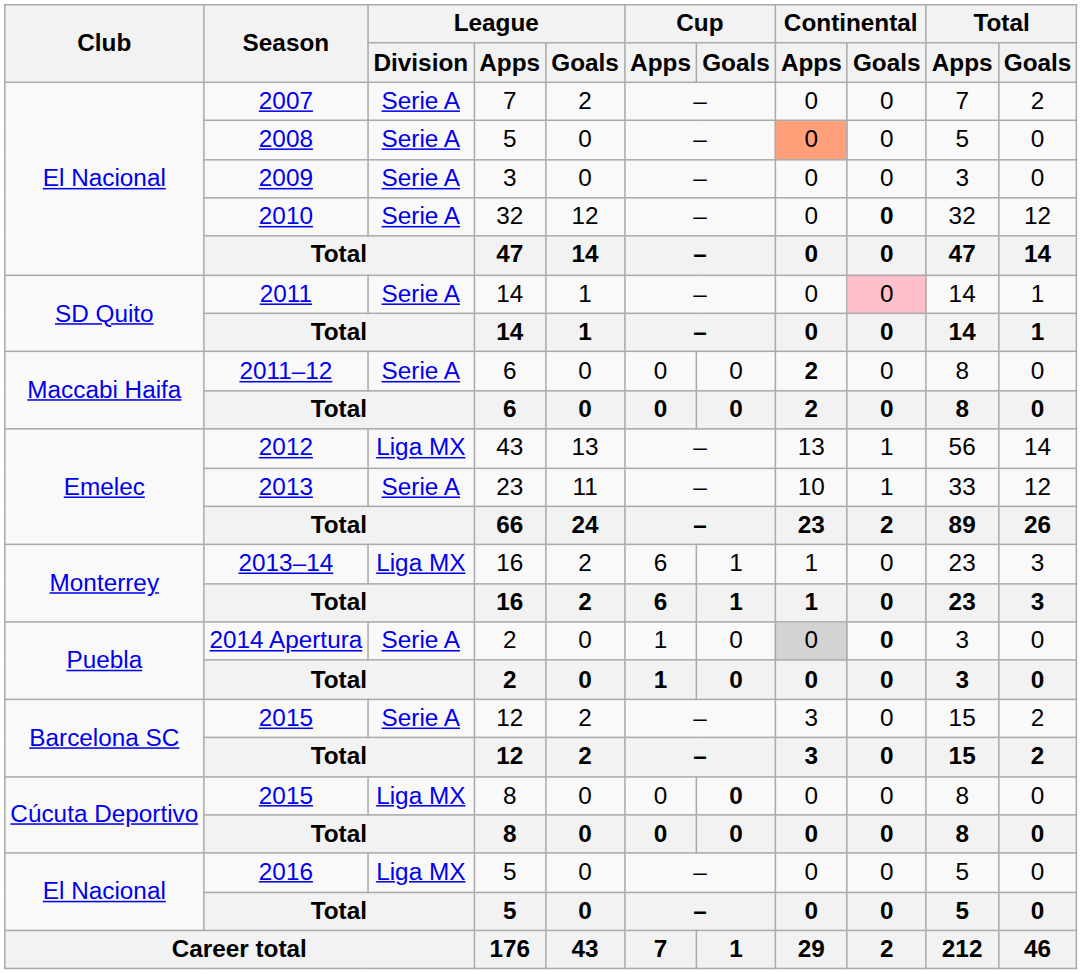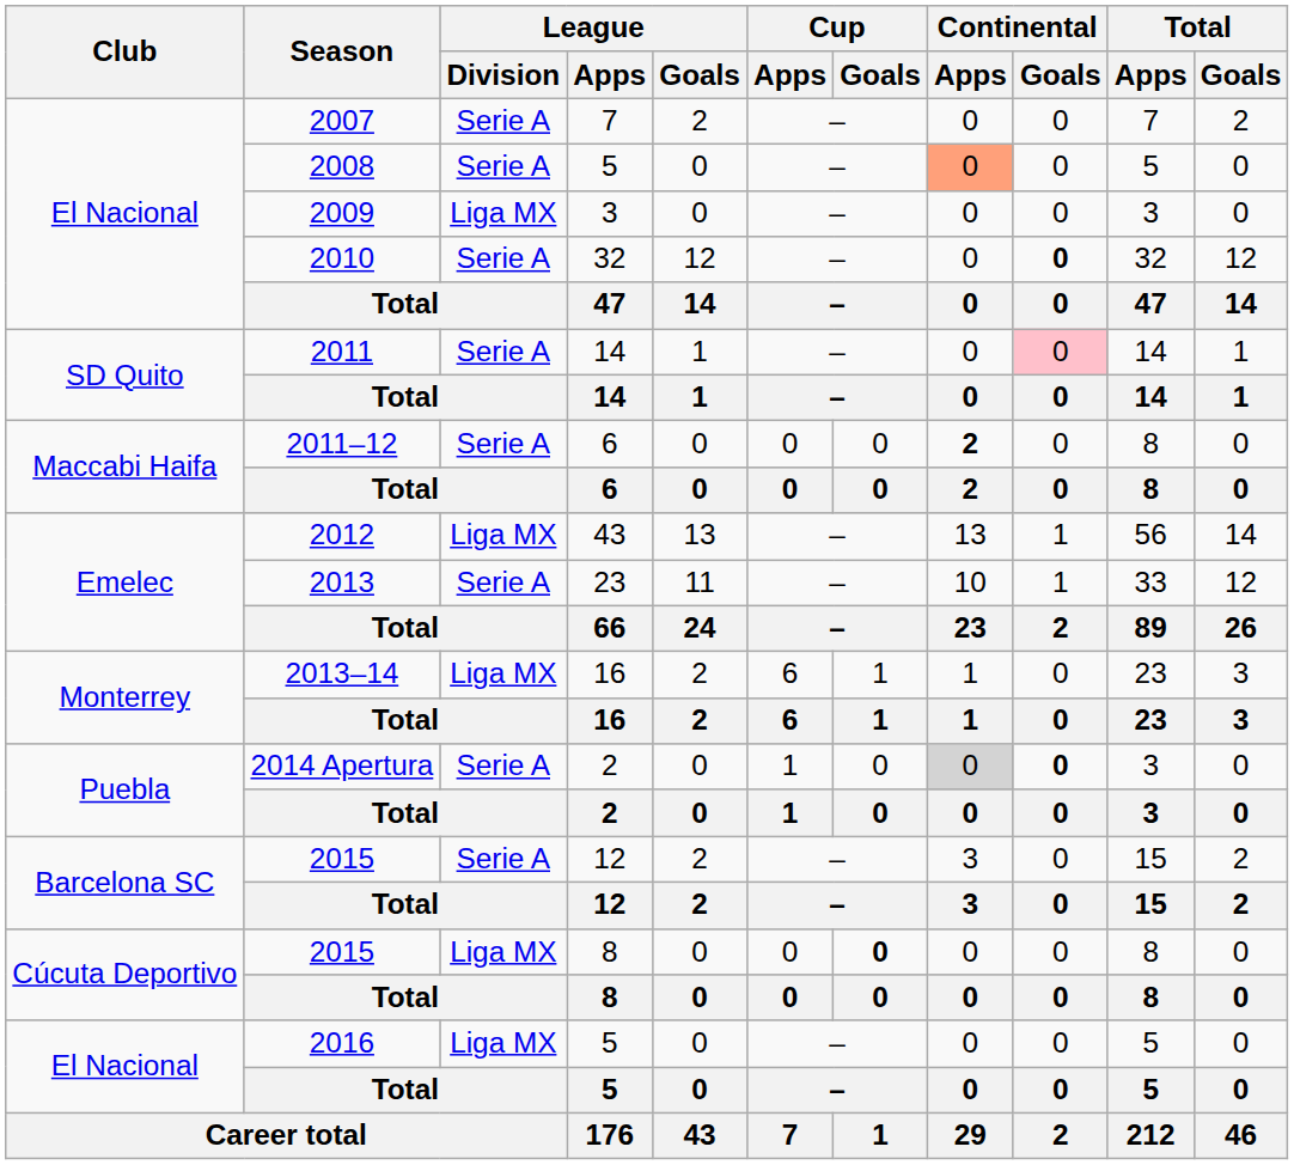2009 | League / Division: Serie A -> Liga MX
